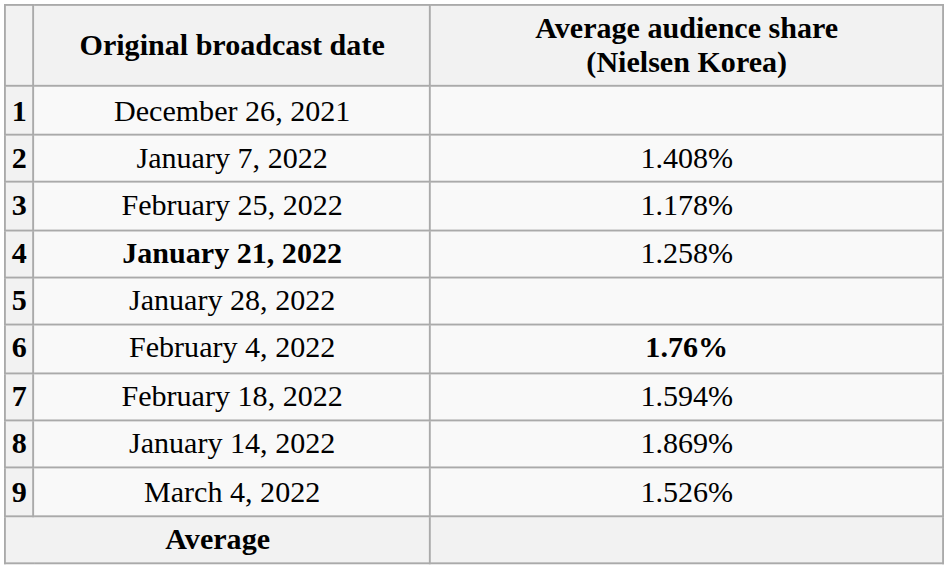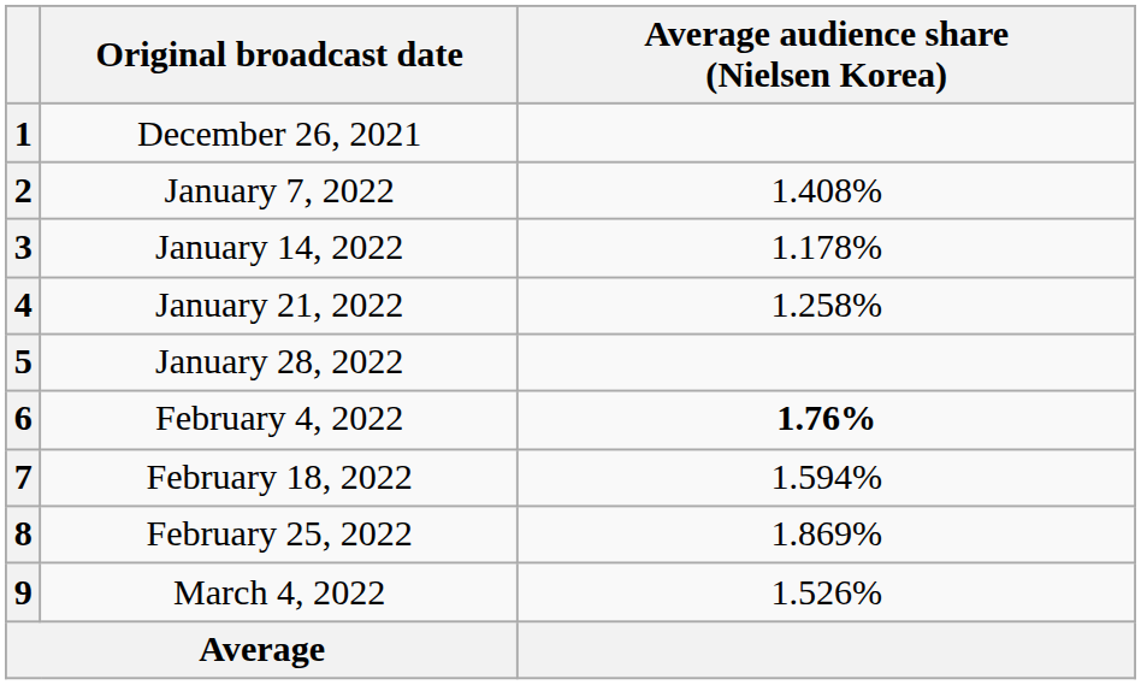3 | Original broadcast date: February 25, 2022 -> January 14, 2022
4 | Original broadcast date: bold -> normal
8 | Original broadcast date: January 14, 2022 -> February 25, 2022
